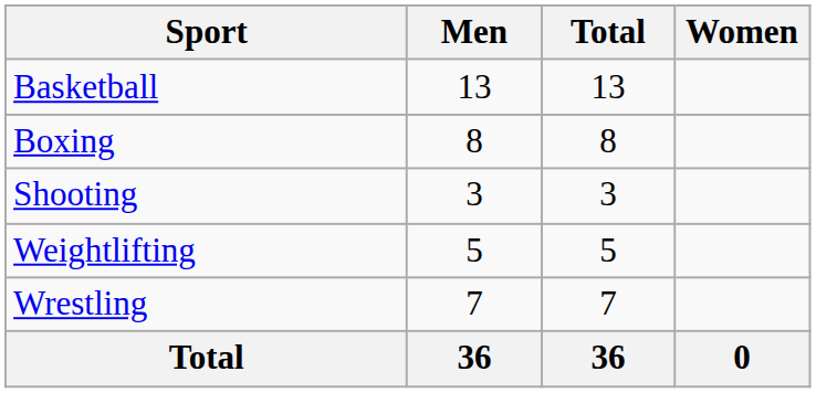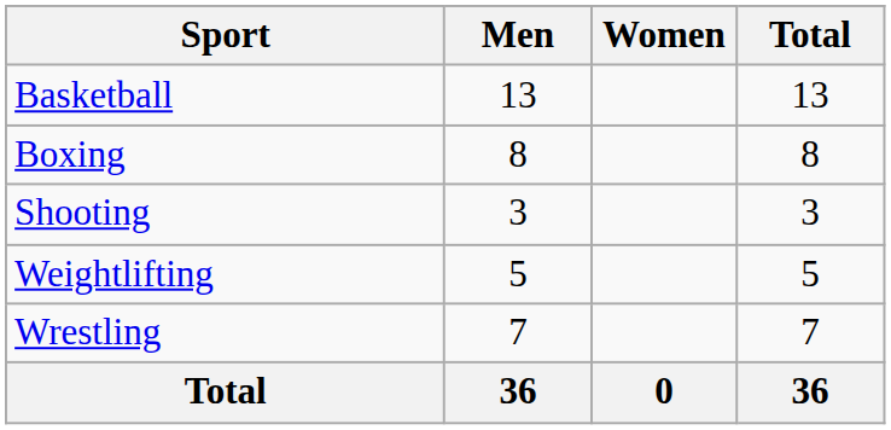columns swapped: Women <-> Total
